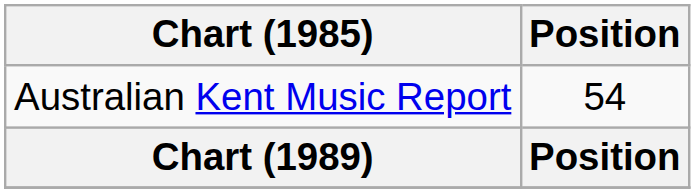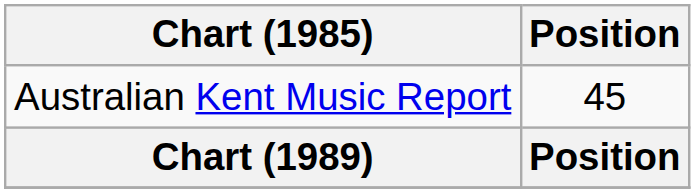Australian Kent Music Report | Position: 54 -> 45
